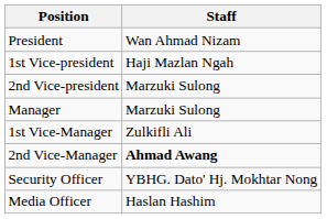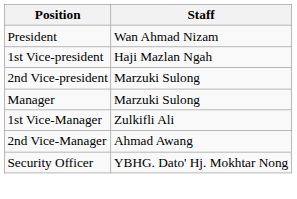2nd Vice-Manager | Staff: bold -> normal
- row: Media Officer | Haslan Hashim
